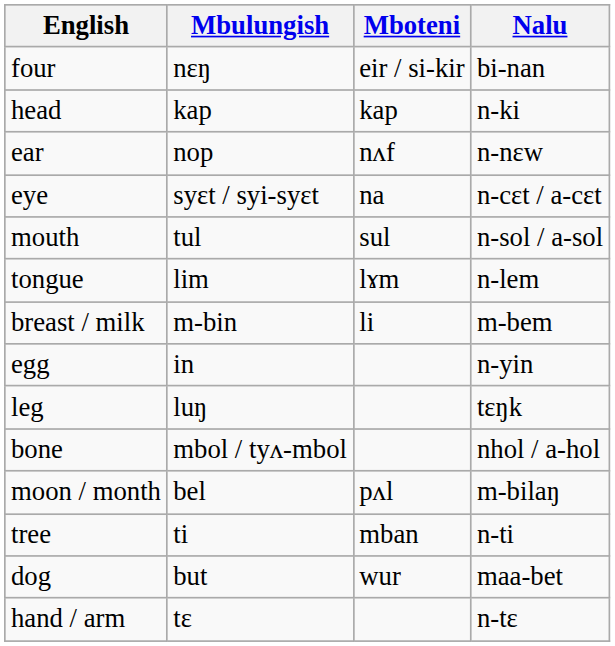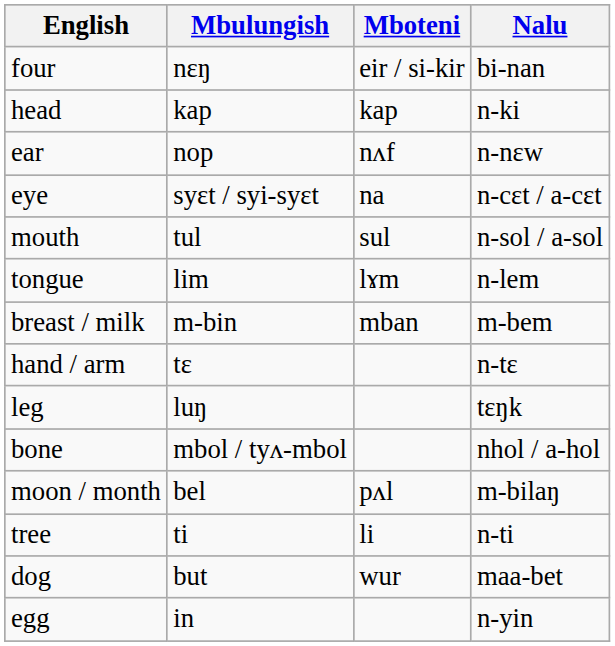breast / milk | Mboteni: li -> mban
rows swapped: hand / arm <-> egg
tree | Mboteni: mban -> li
